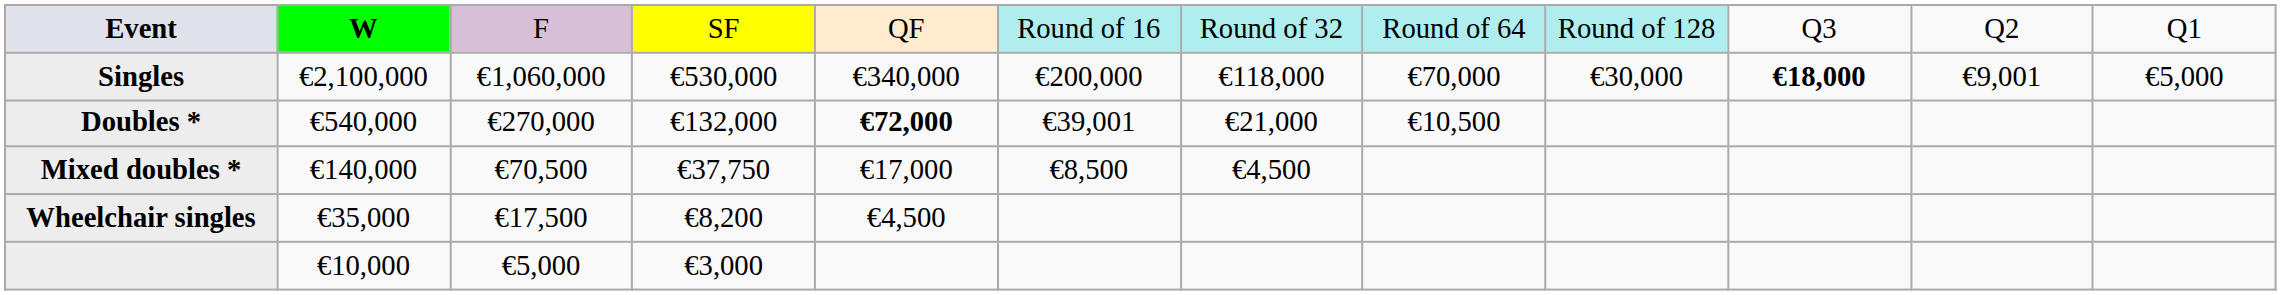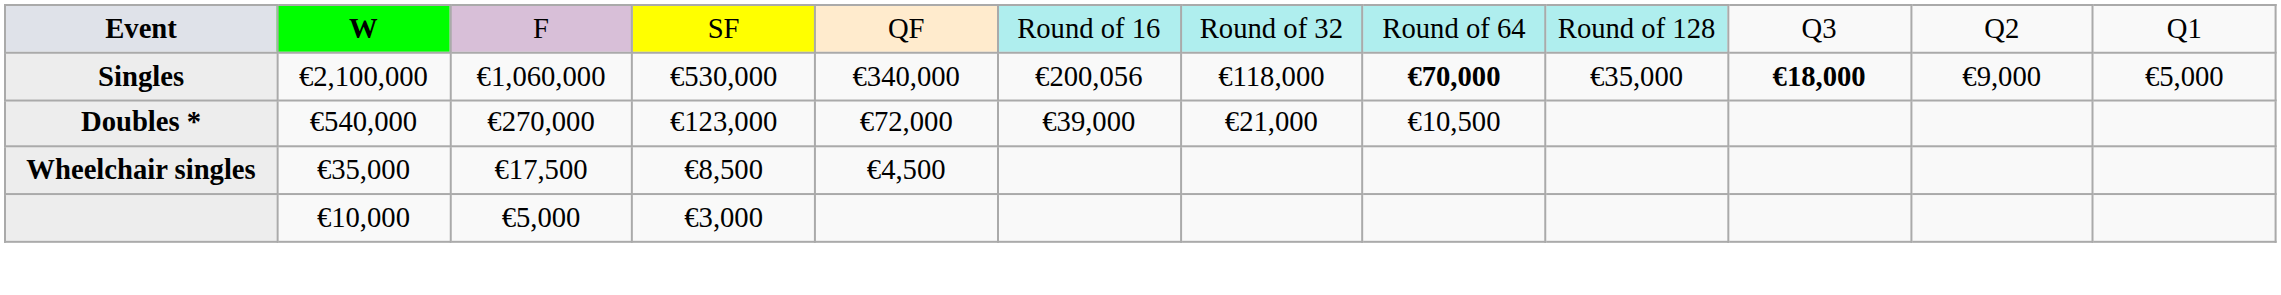Singles | column 6: €200,000 -> €200,056
Singles | column 8: normal -> bold
Singles | column 9: €30,000 -> €35,000
Singles | column 11: €9,001 -> €9,000
Doubles * | column 4: €132,000 -> €123,000
Doubles * | column 5: bold -> normal
Doubles * | column 6: €39,001 -> €39,000
- row: Mixed doubles * | €140,000 | €70,500 | €37,750 | €17,000 | €8,500 | €4,500
Wheelchair singles | column 4: €8,200 -> €8,500
